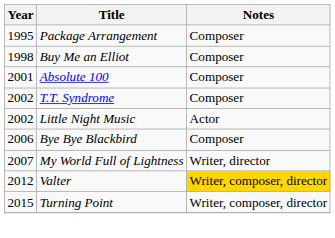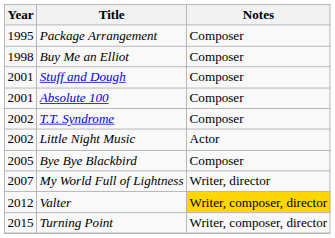+ row: 2001 | Stuff and Dough | Composer
Bye Bye Blackbird | Year: 2006 -> 2005
